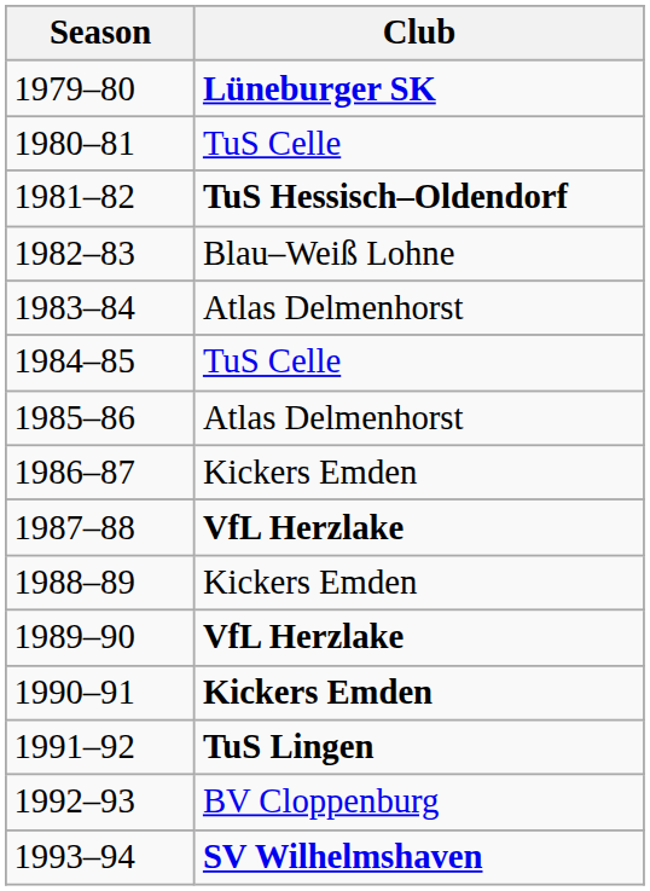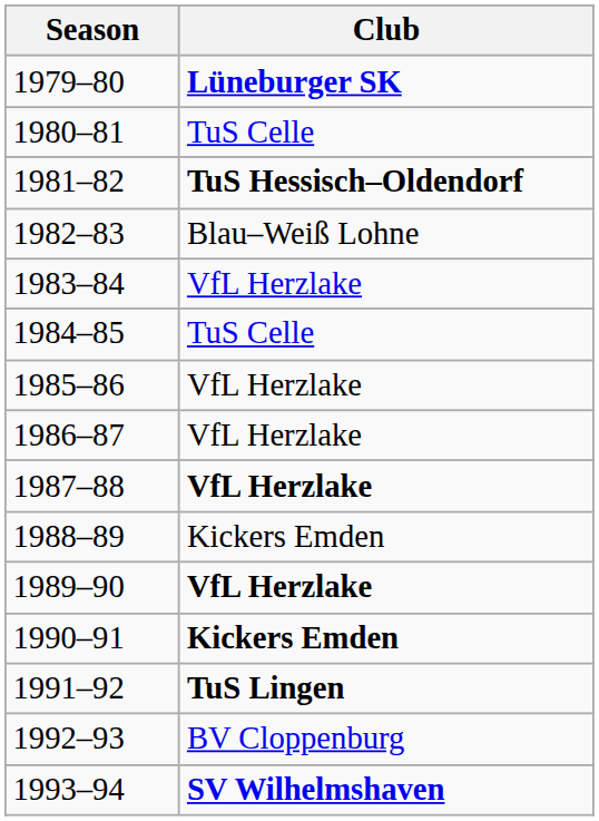1983–84 | Club: Atlas Delmenhorst -> VfL Herzlake
1985–86 | Club: Atlas Delmenhorst -> VfL Herzlake
1986–87 | Club: Kickers Emden -> VfL Herzlake
